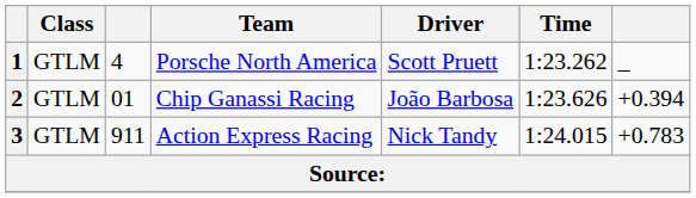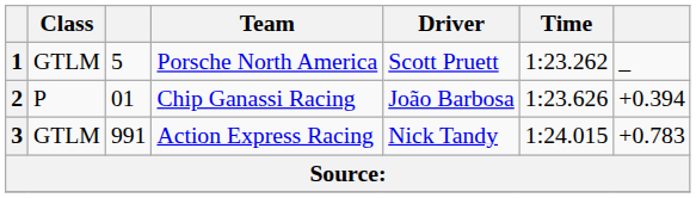1 | column 3: 4 -> 5
2 | Class: GTLM -> P
3 | column 3: 911 -> 991
